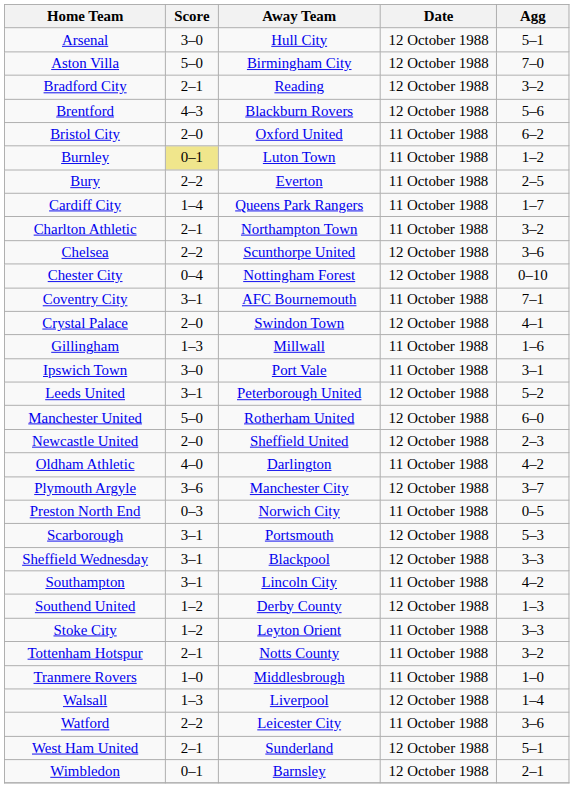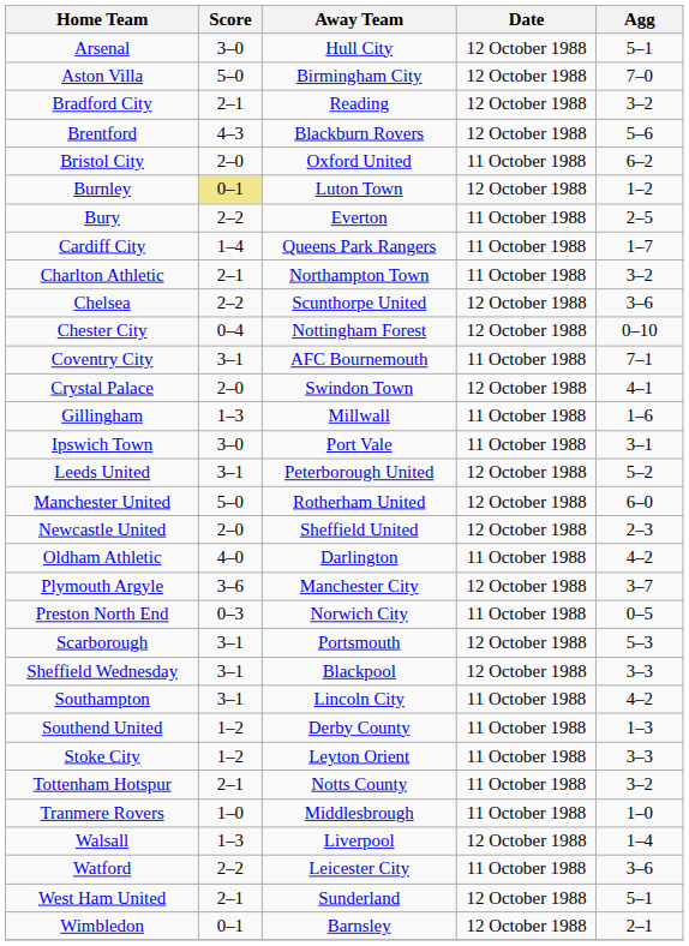Burnley | Date: 11 October 1988 -> 12 October 1988
Southend United | Date: 12 October 1988 -> 11 October 1988
